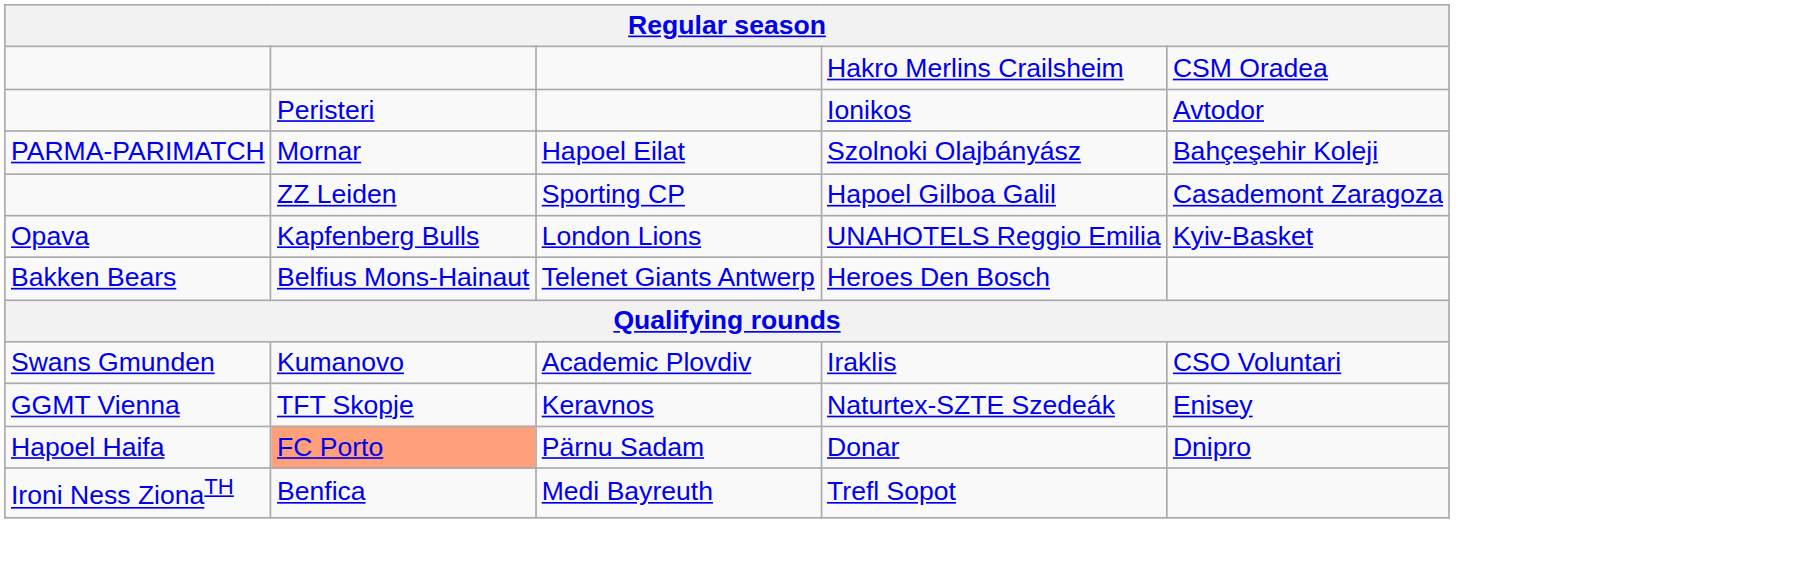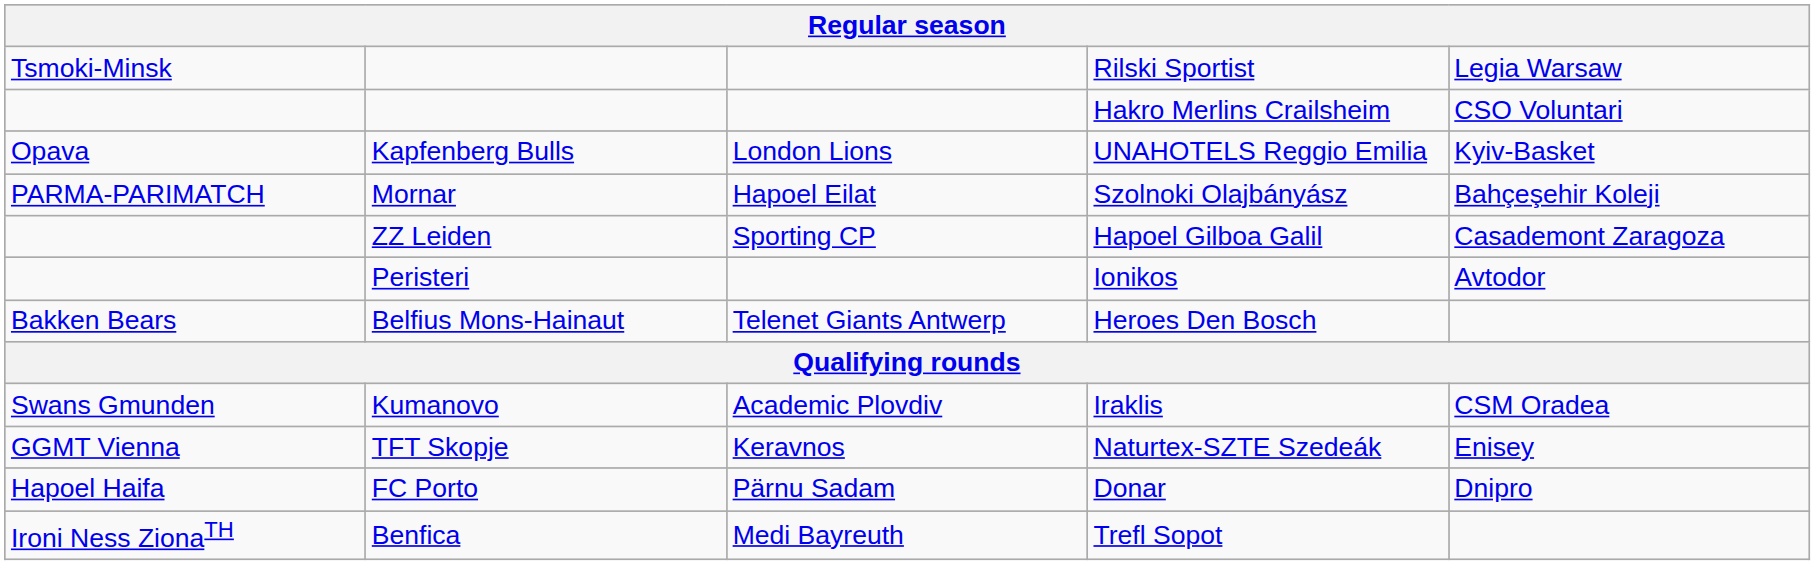+ row: Tsmoki-Minsk | Rilski Sportist | Legia Warsaw
Hakro Merlins Crailsheim | column 5: CSM Oradea -> CSO Voluntari
rows swapped: Ionikos <-> UNAHOTELS Reggio Emilia
Iraklis | column 5: CSO Voluntari -> CSM Oradea
Donar | column 2: lightsalmon background -> no background
